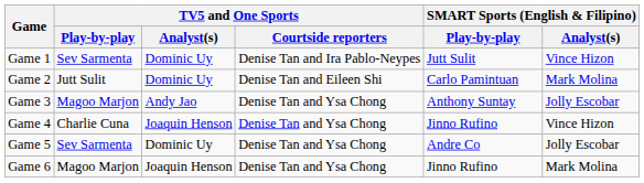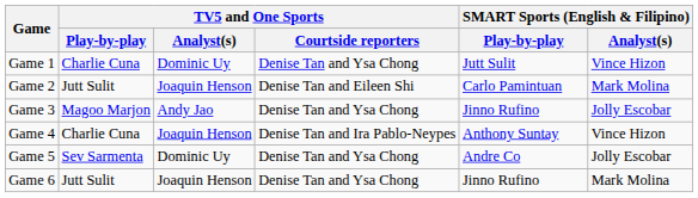Game 1 | TV5 and One Sports / Play-by-play: Sev Sarmenta -> Charlie Cuna
Game 1 | TV5 and One Sports / Courtside reporters: Denise Tan and Ira Pablo-Neypes -> Denise Tan and Ysa Chong
Game 2 | TV5 and One Sports / Analyst(s): Dominic Uy -> Joaquin Henson
Game 3 | SMART Sports (English & Filipino) / Play-by-play: Anthony Suntay -> Jinno Rufino
Game 4 | TV5 and One Sports / Courtside reporters: Denise Tan and Ysa Chong -> Denise Tan and Ira Pablo-Neypes
Game 4 | SMART Sports (English & Filipino) / Play-by-play: Jinno Rufino -> Anthony Suntay
Game 6 | TV5 and One Sports / Play-by-play: Magoo Marjon -> Jutt Sulit
